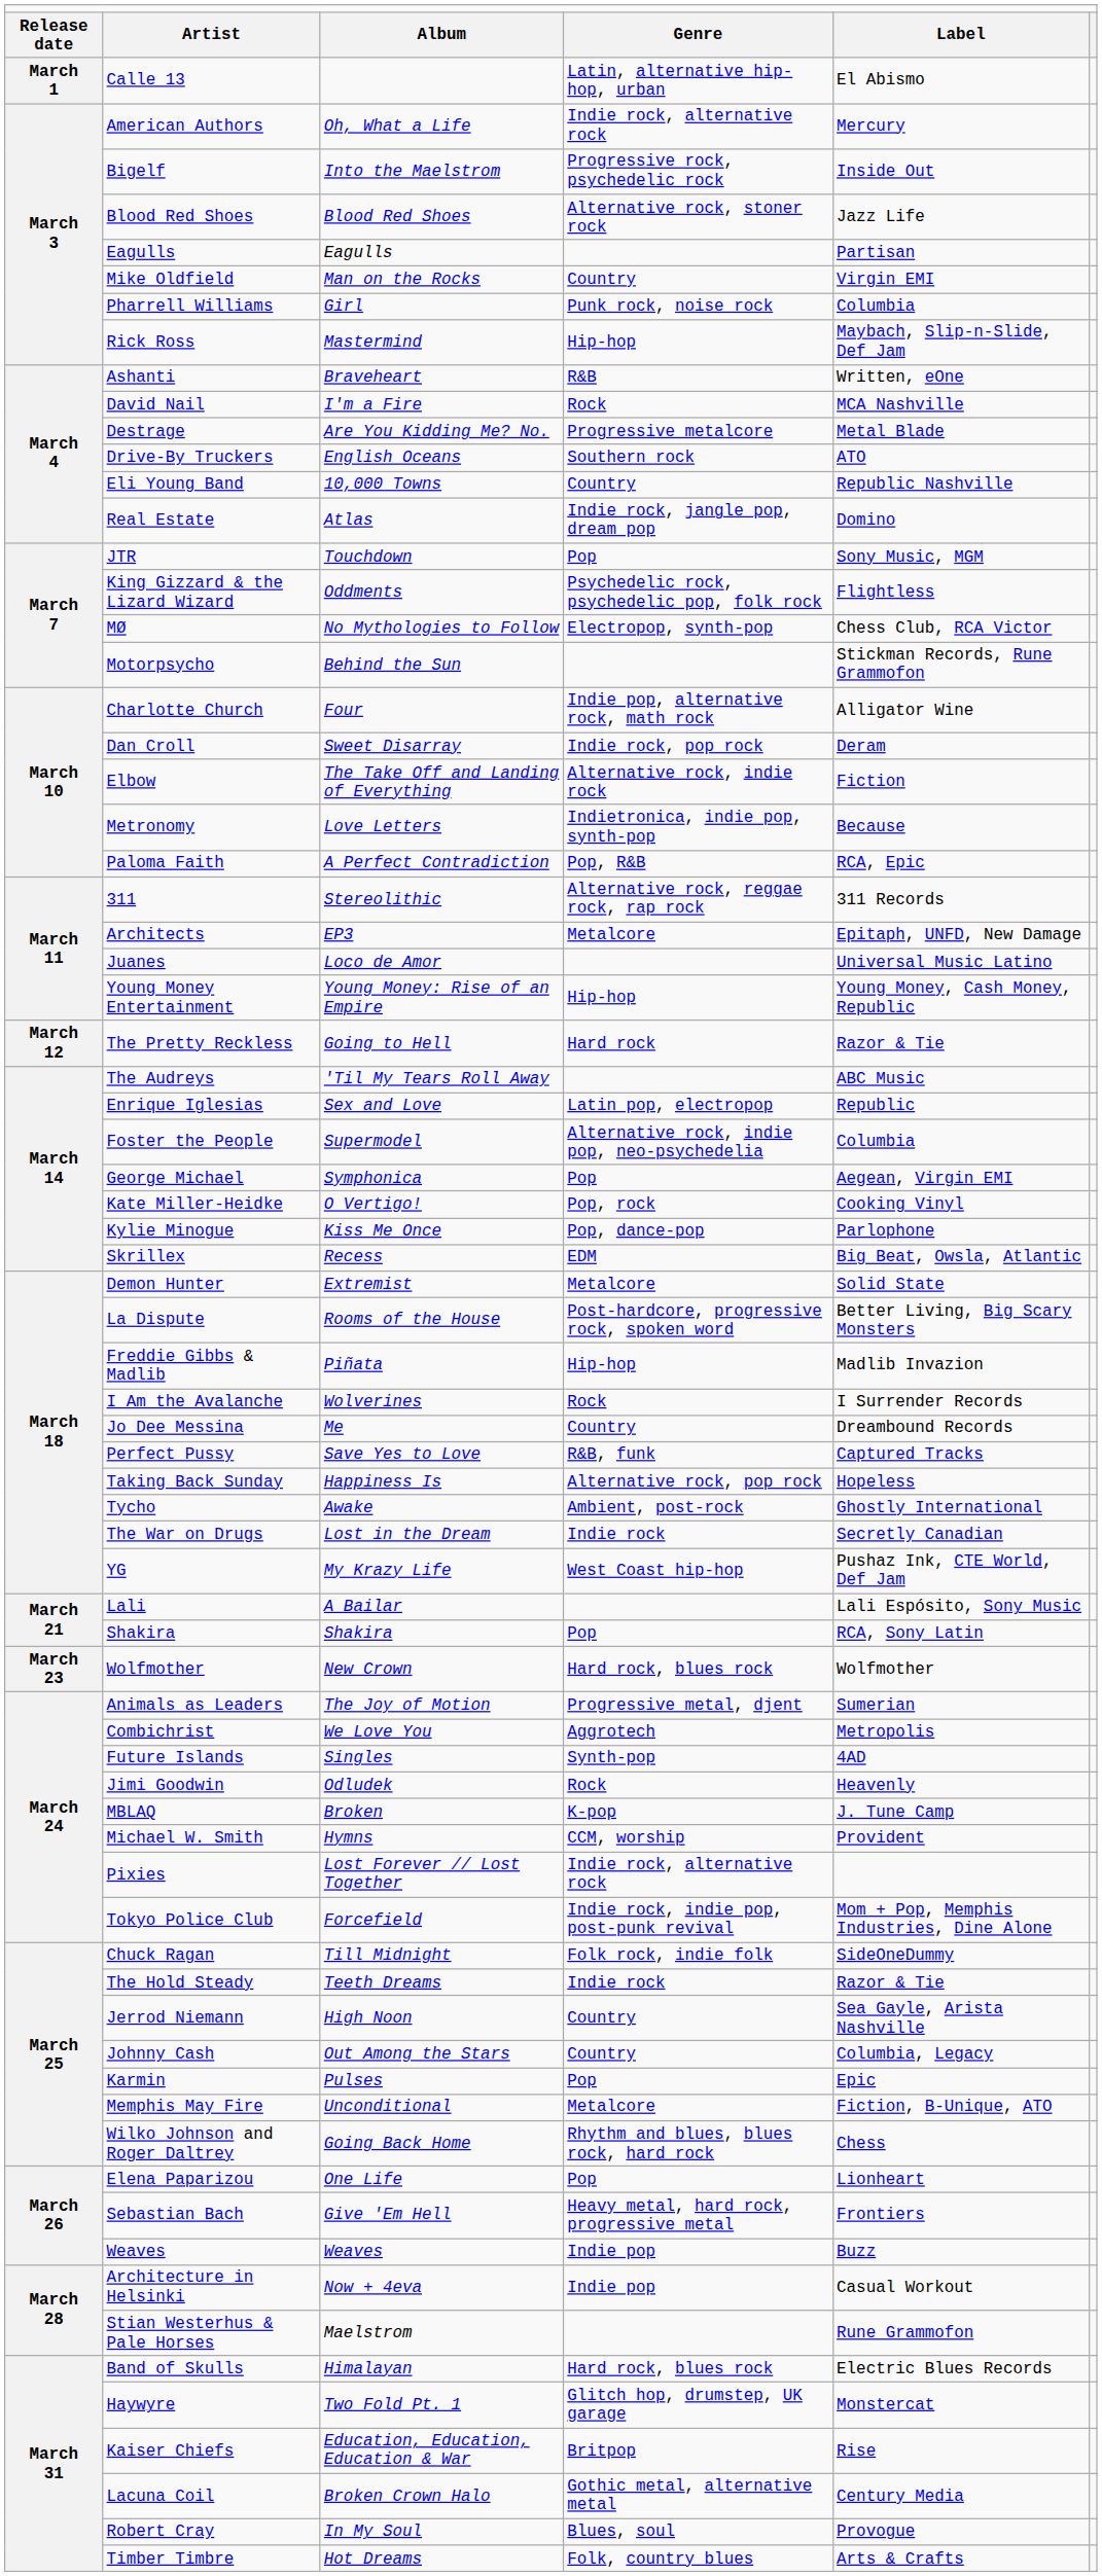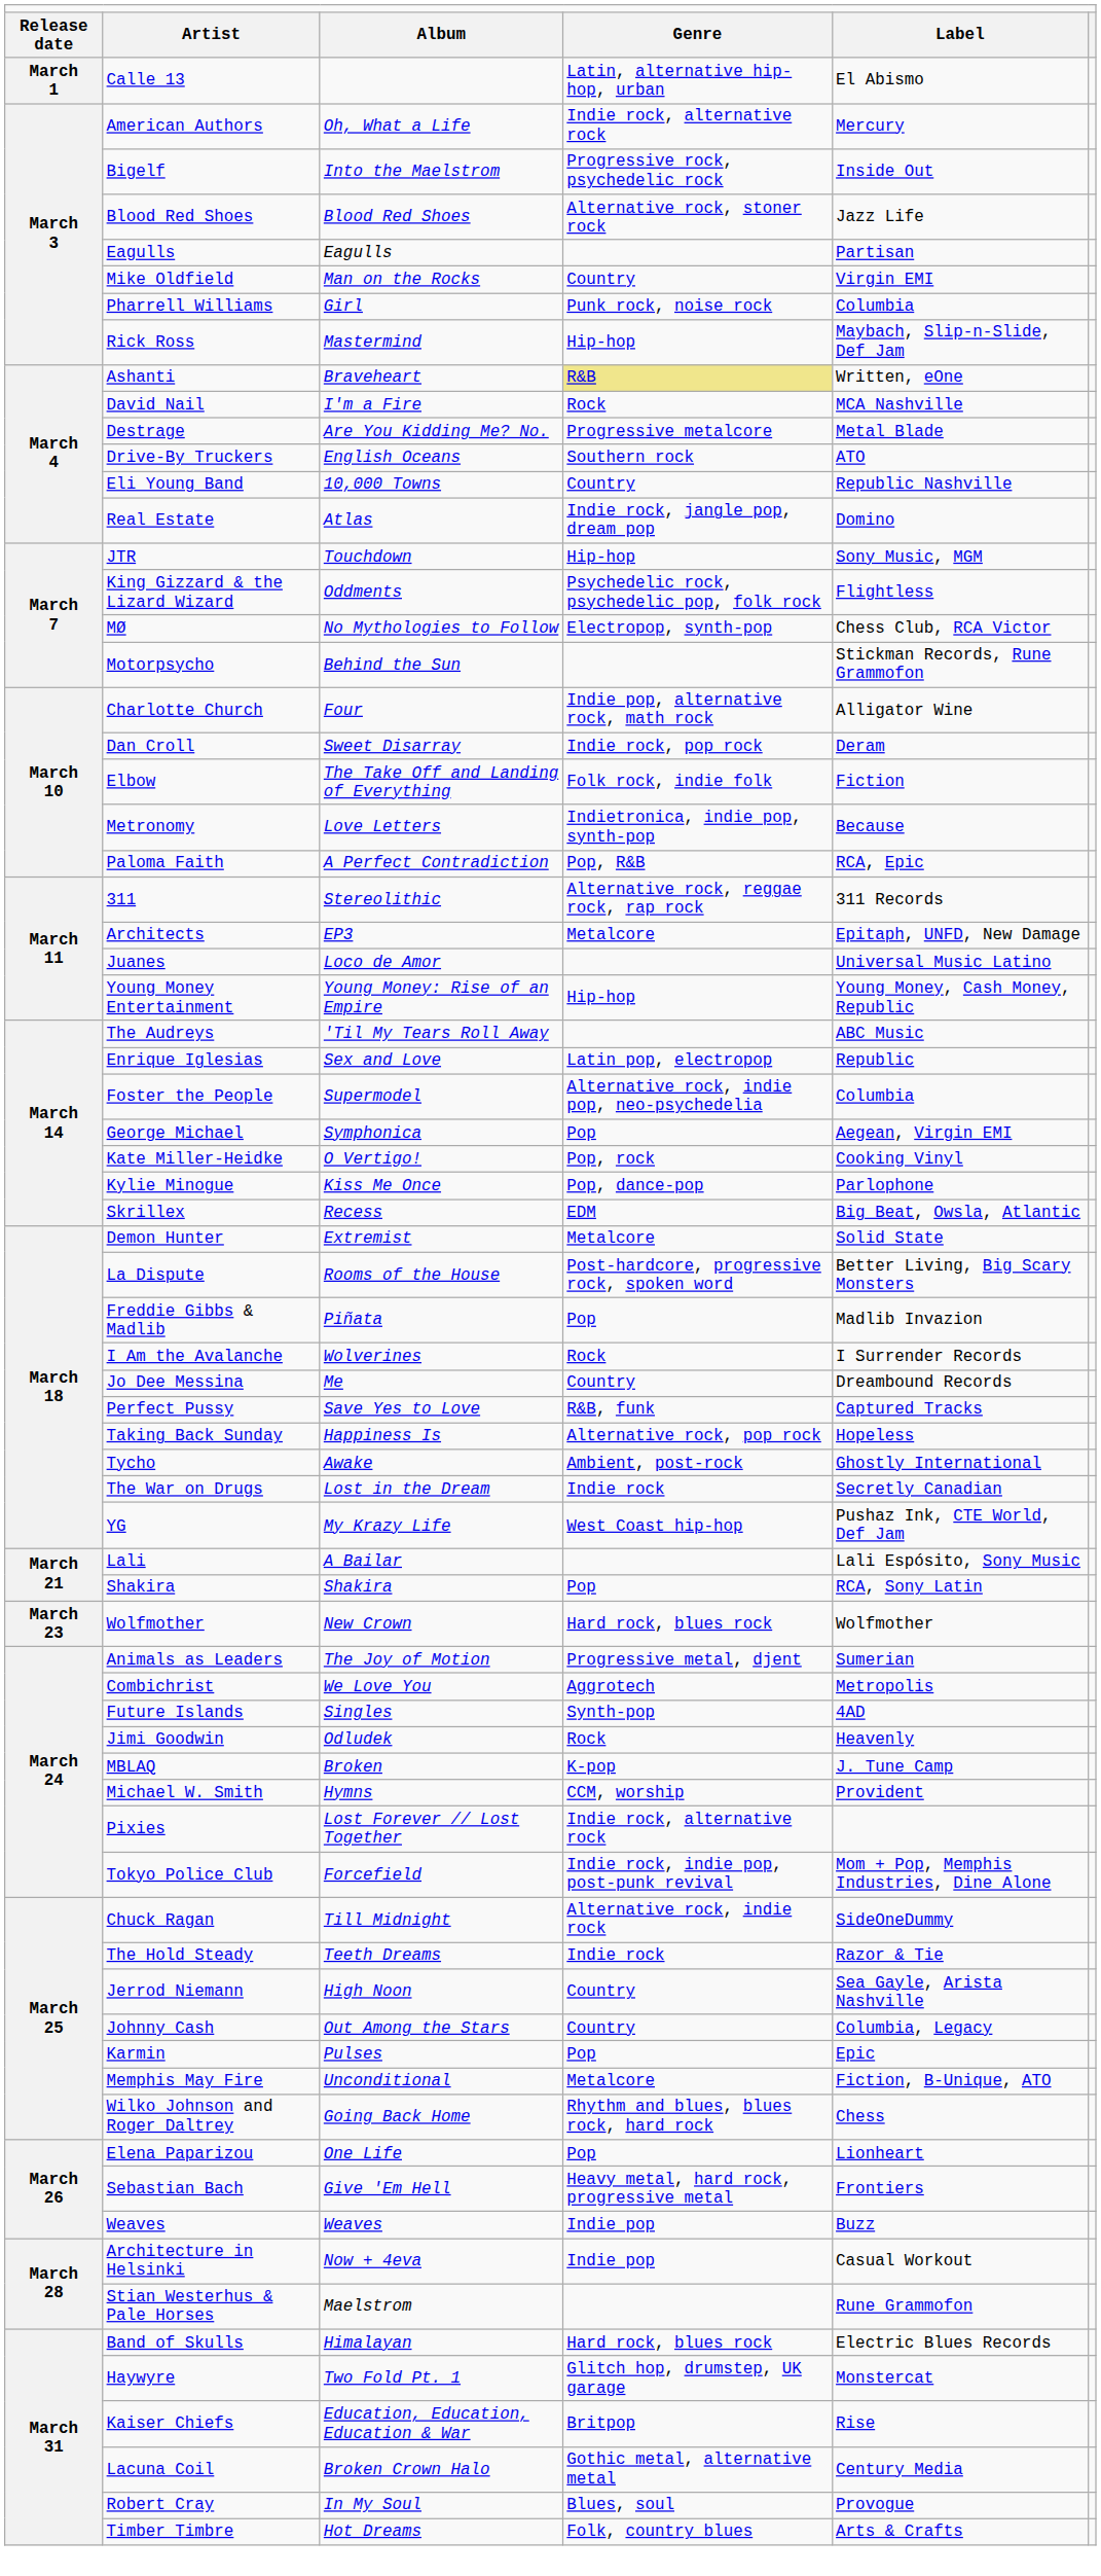Ashanti | column 4: no background -> khaki background
JTR | column 4: Pop -> Hip-hop
Elbow | column 4: Alternative rock, indie rock -> Folk rock, indie folk
- row: March 12 | The Pretty Reckless | Going to Hell | Hard rock | Razor & Tie
Freddie Gibbs & Madlib | column 4: Hip-hop -> Pop
Chuck Ragan | column 4: Folk rock, indie folk -> Alternative rock, indie rock
